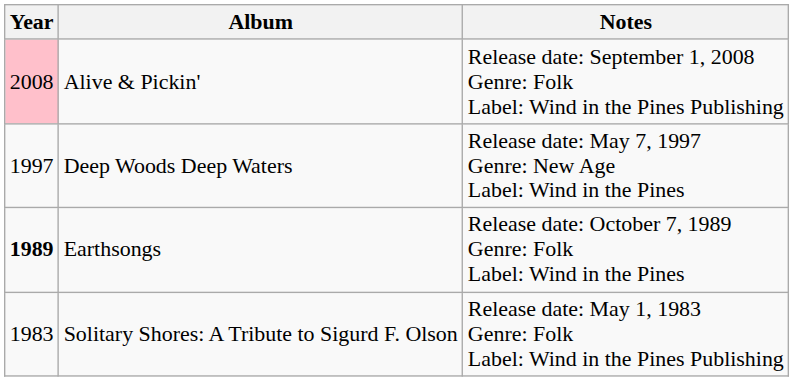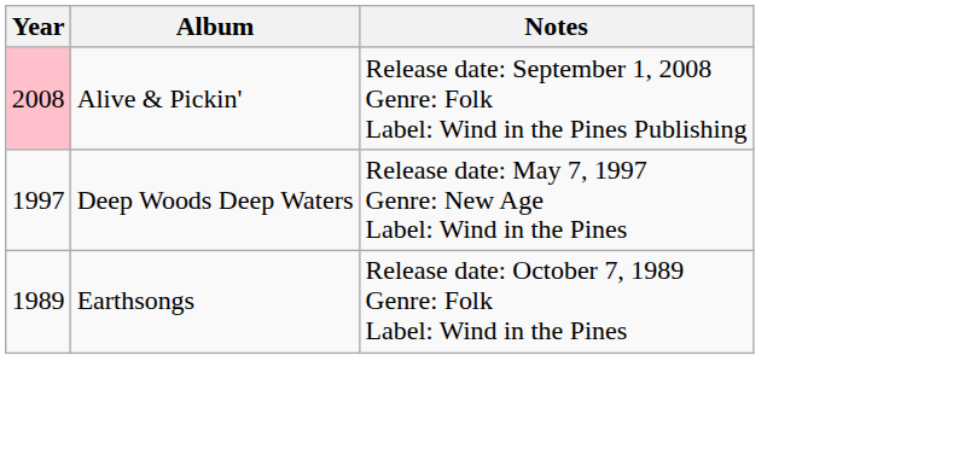Earthsongs | Year: bold -> normal
- row: 1983 | Solitary Shores: A Tribute to Sigurd F. Olson | Release date: May 1, 1983 Genre: Folk Label: Wind in the Pines Publishing
